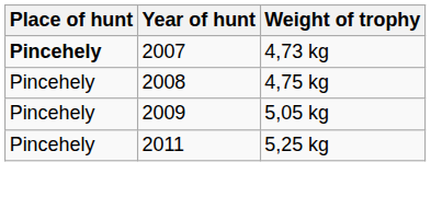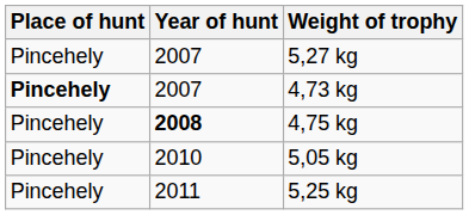+ row: Pincehely | 2007 | 5,27 kg
4,75 kg | Year of hunt: normal -> bold
5,05 kg | Year of hunt: 2009 -> 2010
